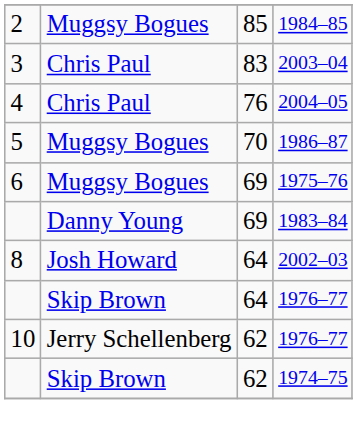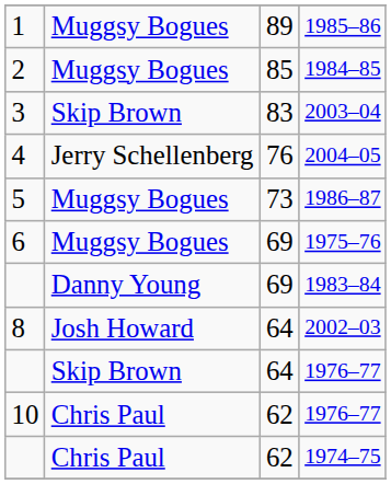+ row: 1 | Muggsy Bogues | 89 | 1985–86
2003–04 | column 2: Chris Paul -> Skip Brown
2004–05 | column 2: Chris Paul -> Jerry Schellenberg
1986–87 | column 3: 70 -> 73
10 / 1976–77 | column 2: Jerry Schellenberg -> Chris Paul
1974–75 | column 2: Skip Brown -> Chris Paul
